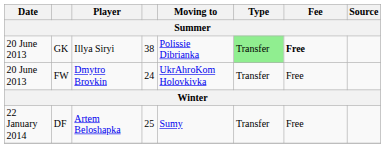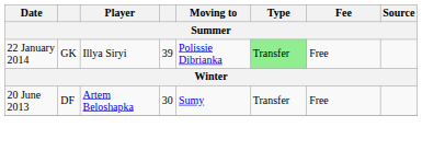GK | Date: 20 June 2013 -> 22 January 2014
GK | column 4: 38 -> 39
GK | Fee: bold -> normal
- row: 20 June 2013 | FW | Dmytro Brovkin | 24 | UkrAhroKom Holovkivka | Transfer | Free
DF | Date: 22 January 2014 -> 20 June 2013
DF | column 4: 25 -> 30
